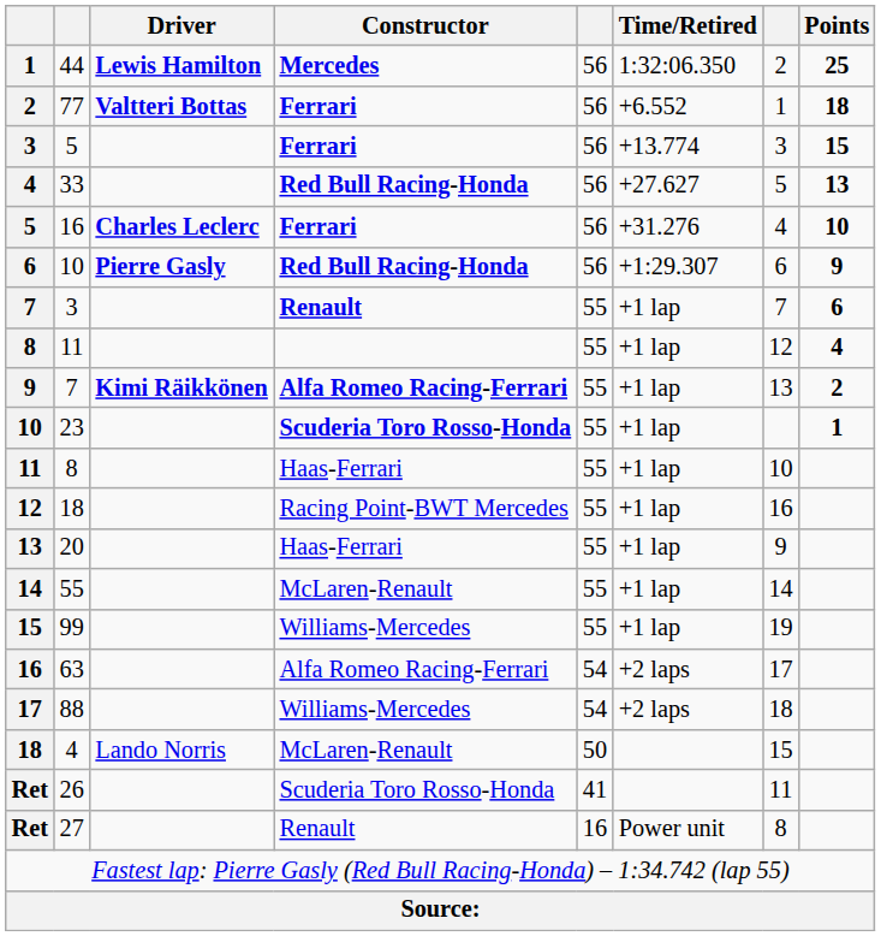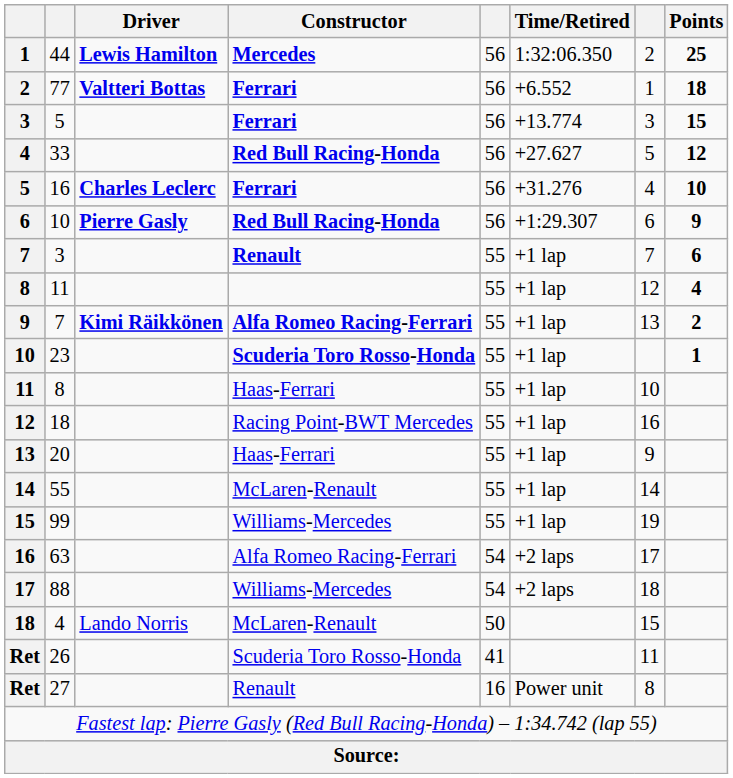33 | Points: 13 -> 12
